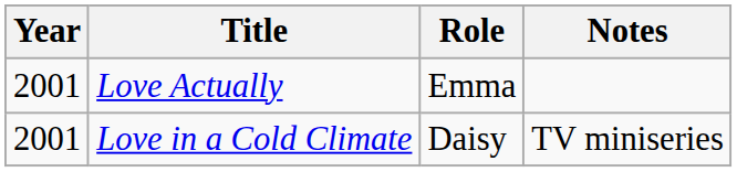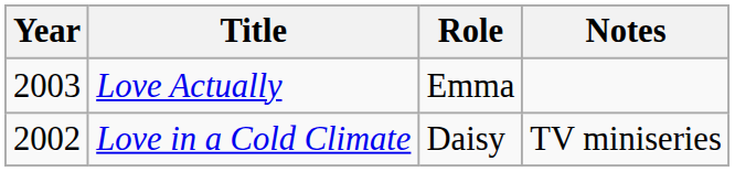Love Actually | Year: 2001 -> 2003
Love in a Cold Climate | Year: 2001 -> 2002
